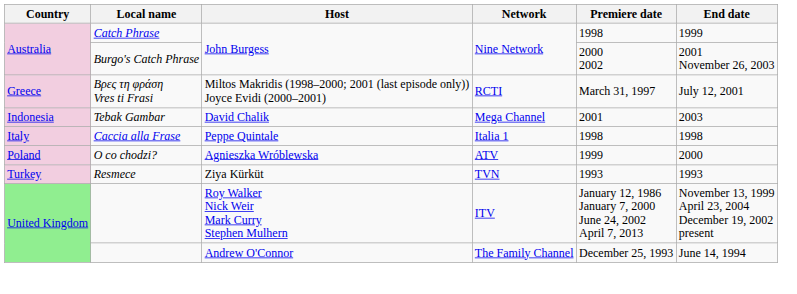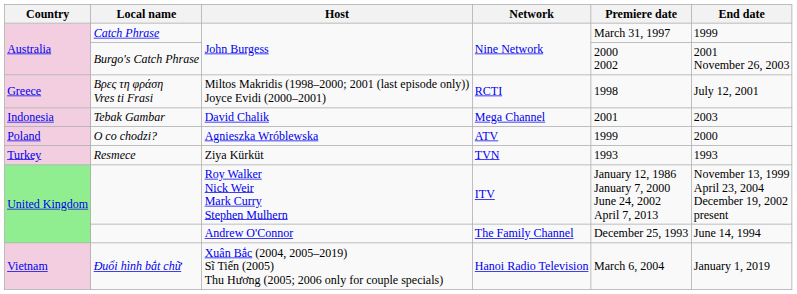Catch Phrase | Premiere date: 1998 -> March 31, 1997
Bρες τη φράση Vres ti Frasi | Premiere date: March 31, 1997 -> 1998
- row: Italy | Caccia alla Frase | Peppe Quintale | Italia 1 | 1998 | 1998
+ row: Vietnam | Đuổi hình bắt chữ | Xuân Bắc (2004, 2005–2019) Sĩ Tiến (2005) Thu Hương (2005; 2006 only for couple specials) | Hanoi Radio Television | March 6, 2004 | January 1, 2019
